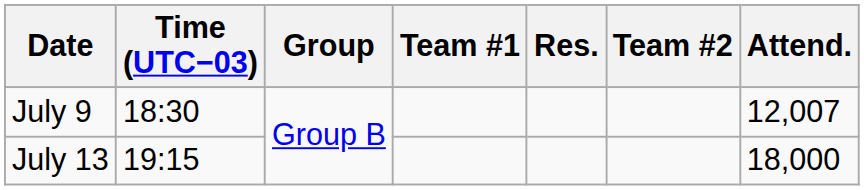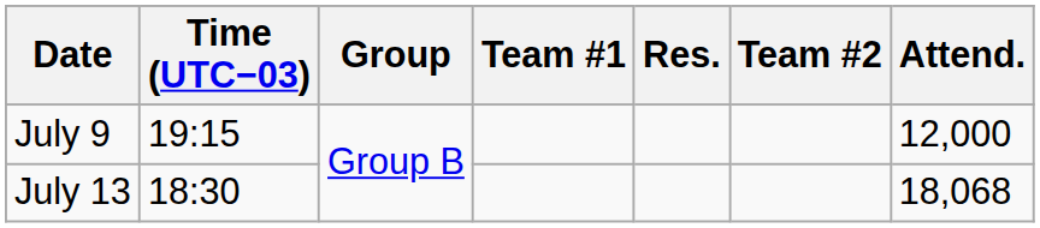July 9 | Time (UTC−03): 18:30 -> 19:15
July 9 | Attend.: 12,007 -> 12,000
July 13 | Time (UTC−03): 19:15 -> 18:30
July 13 | Attend.: 18,000 -> 18,068
